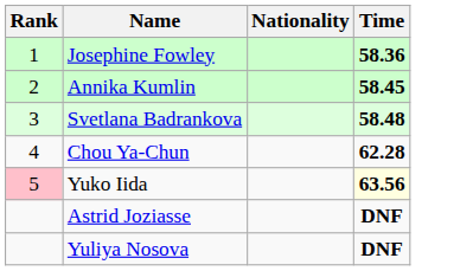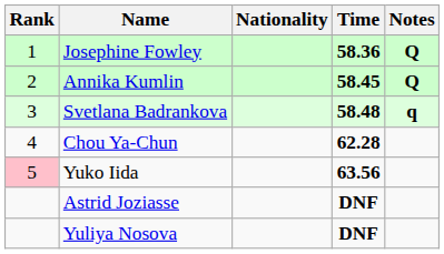+ column: Notes | Q | Q | q
Yuko Iida | Time: lightyellow background -> no background
